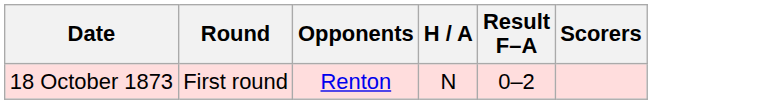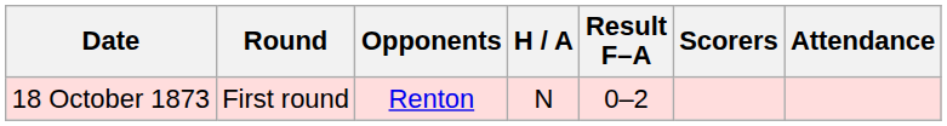+ column: Attendance
